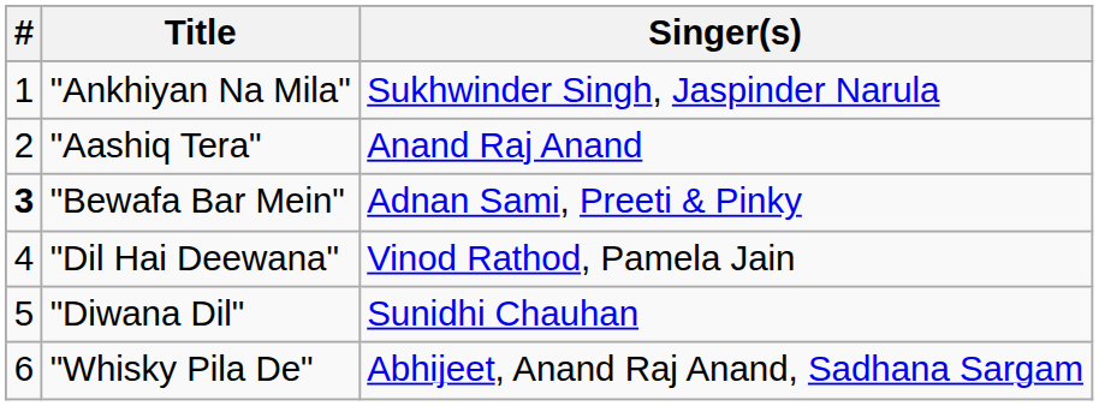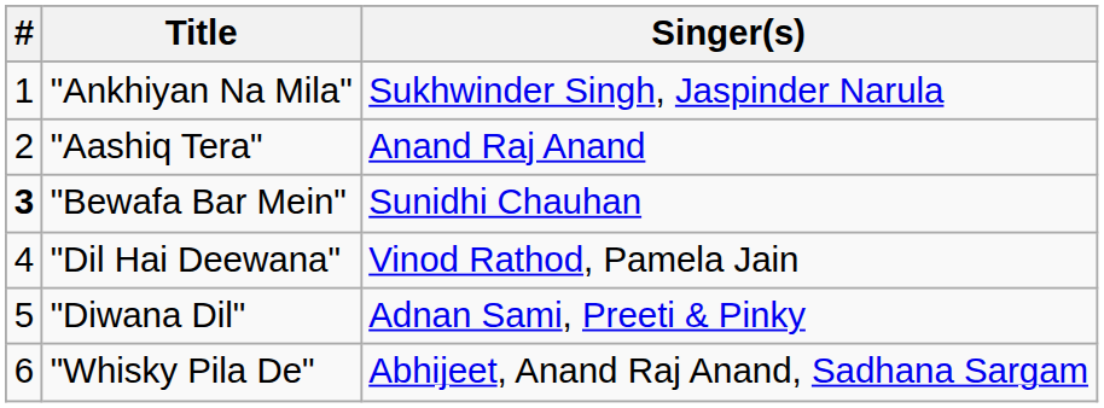"Bewafa Bar Mein" | Singer(s): Adnan Sami, Preeti & Pinky -> Sunidhi Chauhan
"Diwana Dil" | Singer(s): Sunidhi Chauhan -> Adnan Sami, Preeti & Pinky
